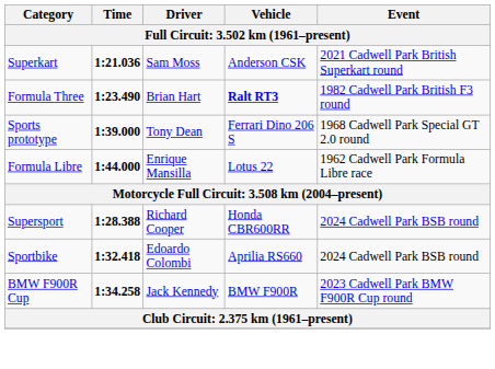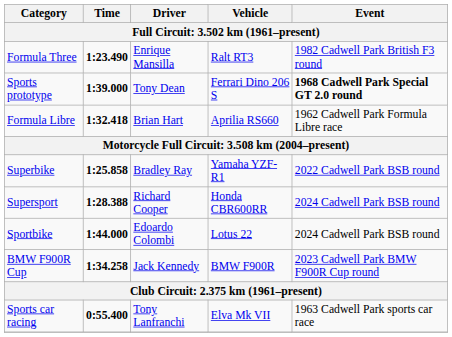- row: Superkart | 1:21.036 | Sam Moss | Anderson CSK | 2021 Cadwell Park British Superkart round
Formula Three | Driver: Brian Hart -> Enrique Mansilla
Formula Three | Vehicle: bold -> normal
Sports prototype | Event: normal -> bold
Formula Libre | Time: 1:44.000 -> 1:32.418
Formula Libre | Driver: Enrique Mansilla -> Brian Hart
Formula Libre | Vehicle: Lotus 22 -> Aprilia RS660
+ row: Superbike | 1:25.858 | Bradley Ray | Yamaha YZF-R1 | 2022 Cadwell Park BSB round
Sportbike | Time: 1:32.418 -> 1:44.000
Sportbike | Vehicle: Aprilia RS660 -> Lotus 22
+ row: Sports car racing | 0:55.400 | Tony Lanfranchi | Elva Mk VII | 1963 Cadwell Park sports car race
